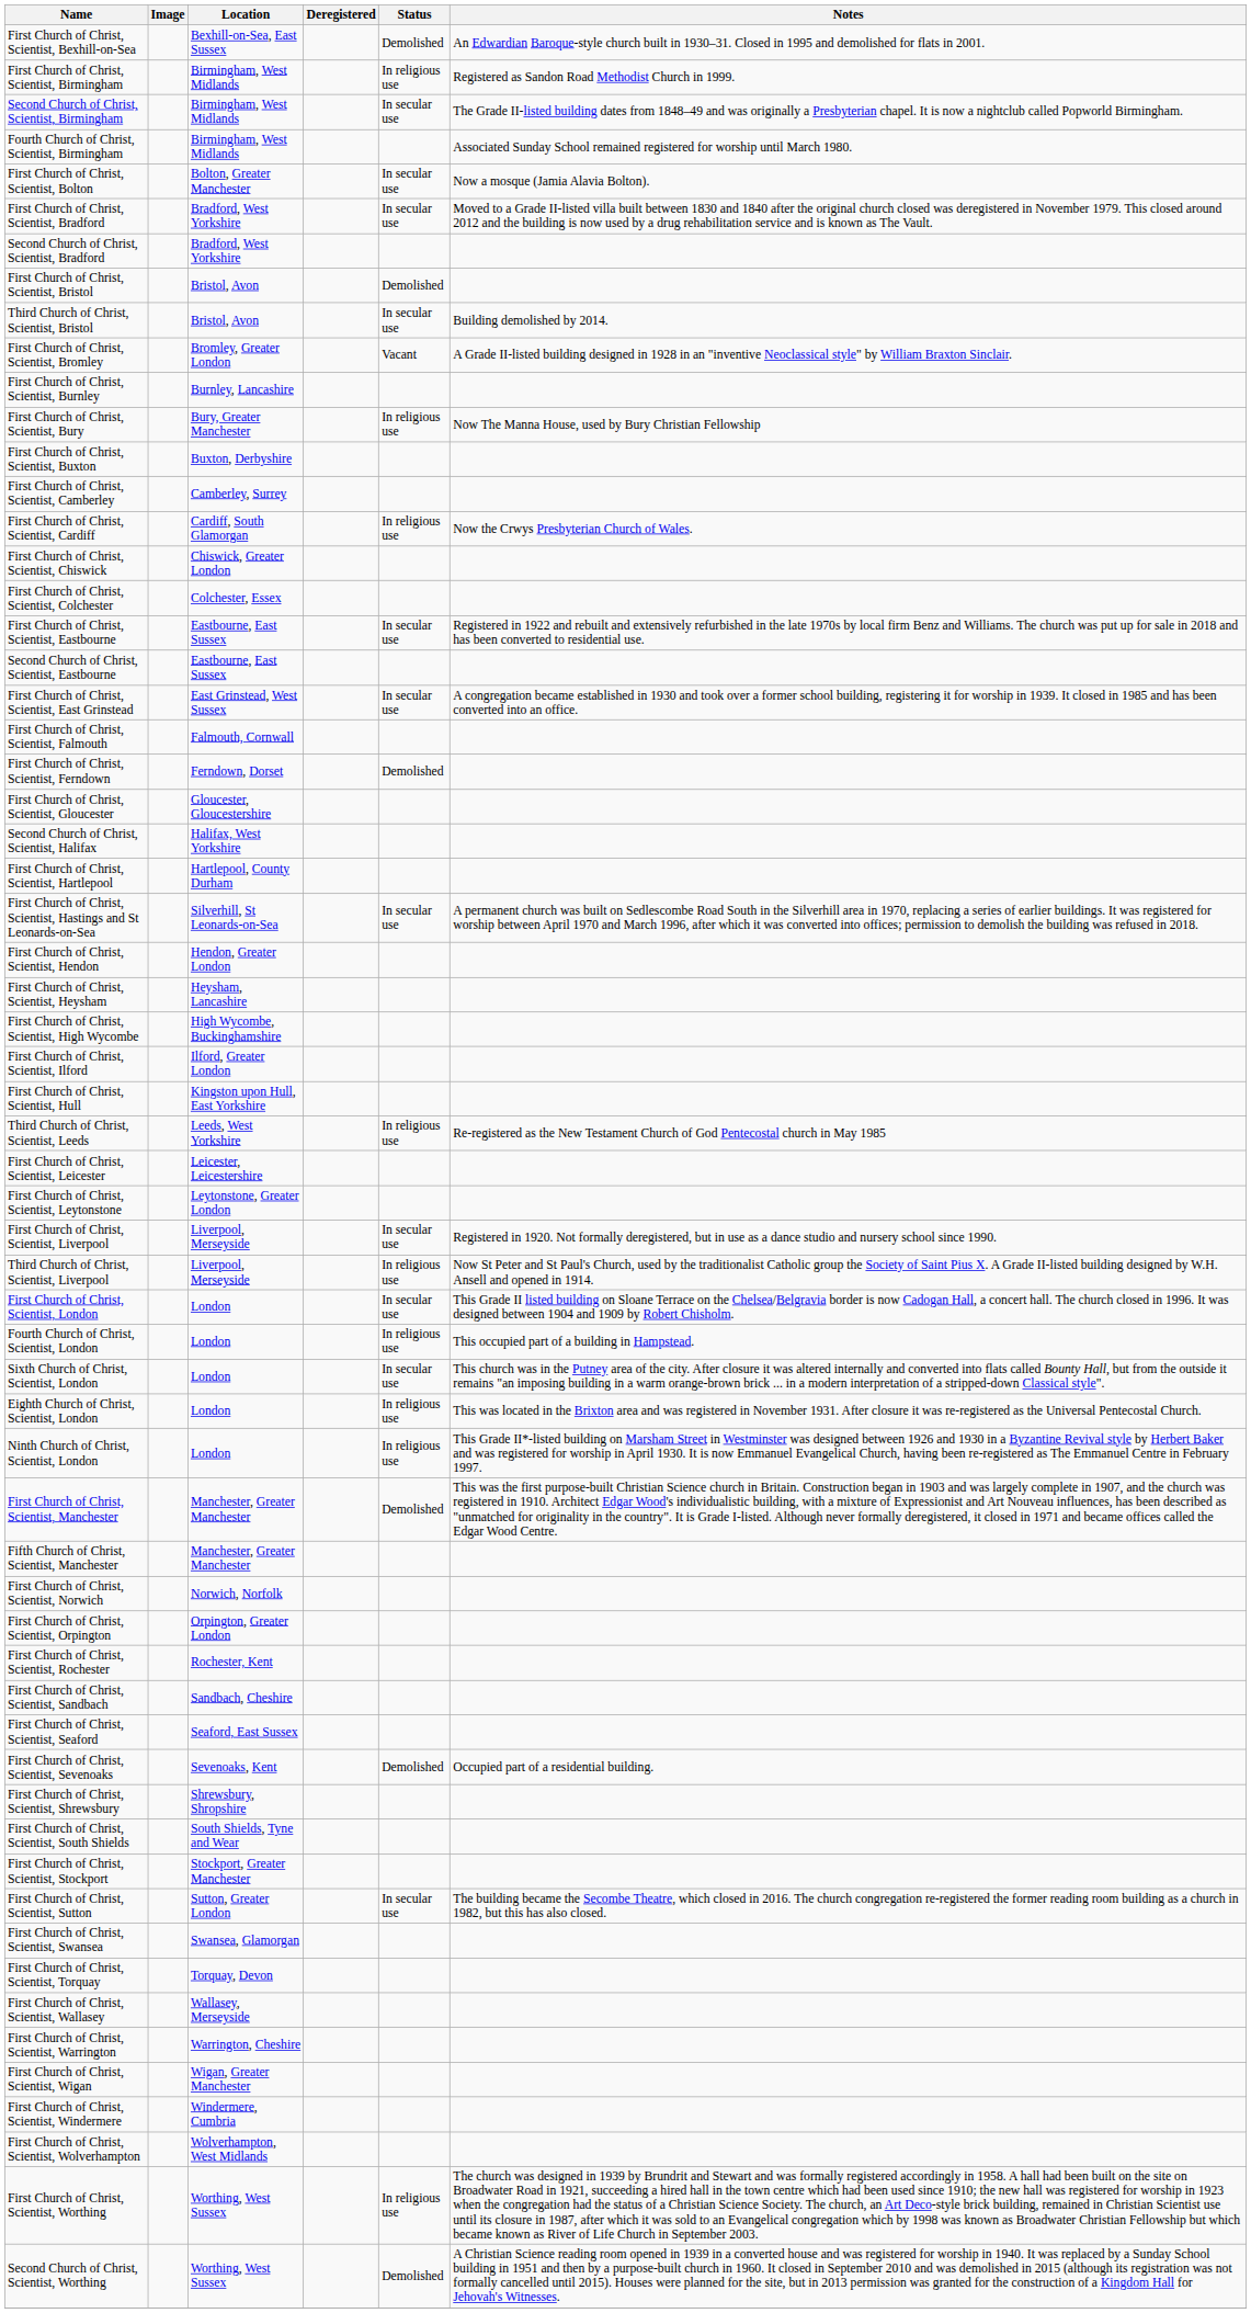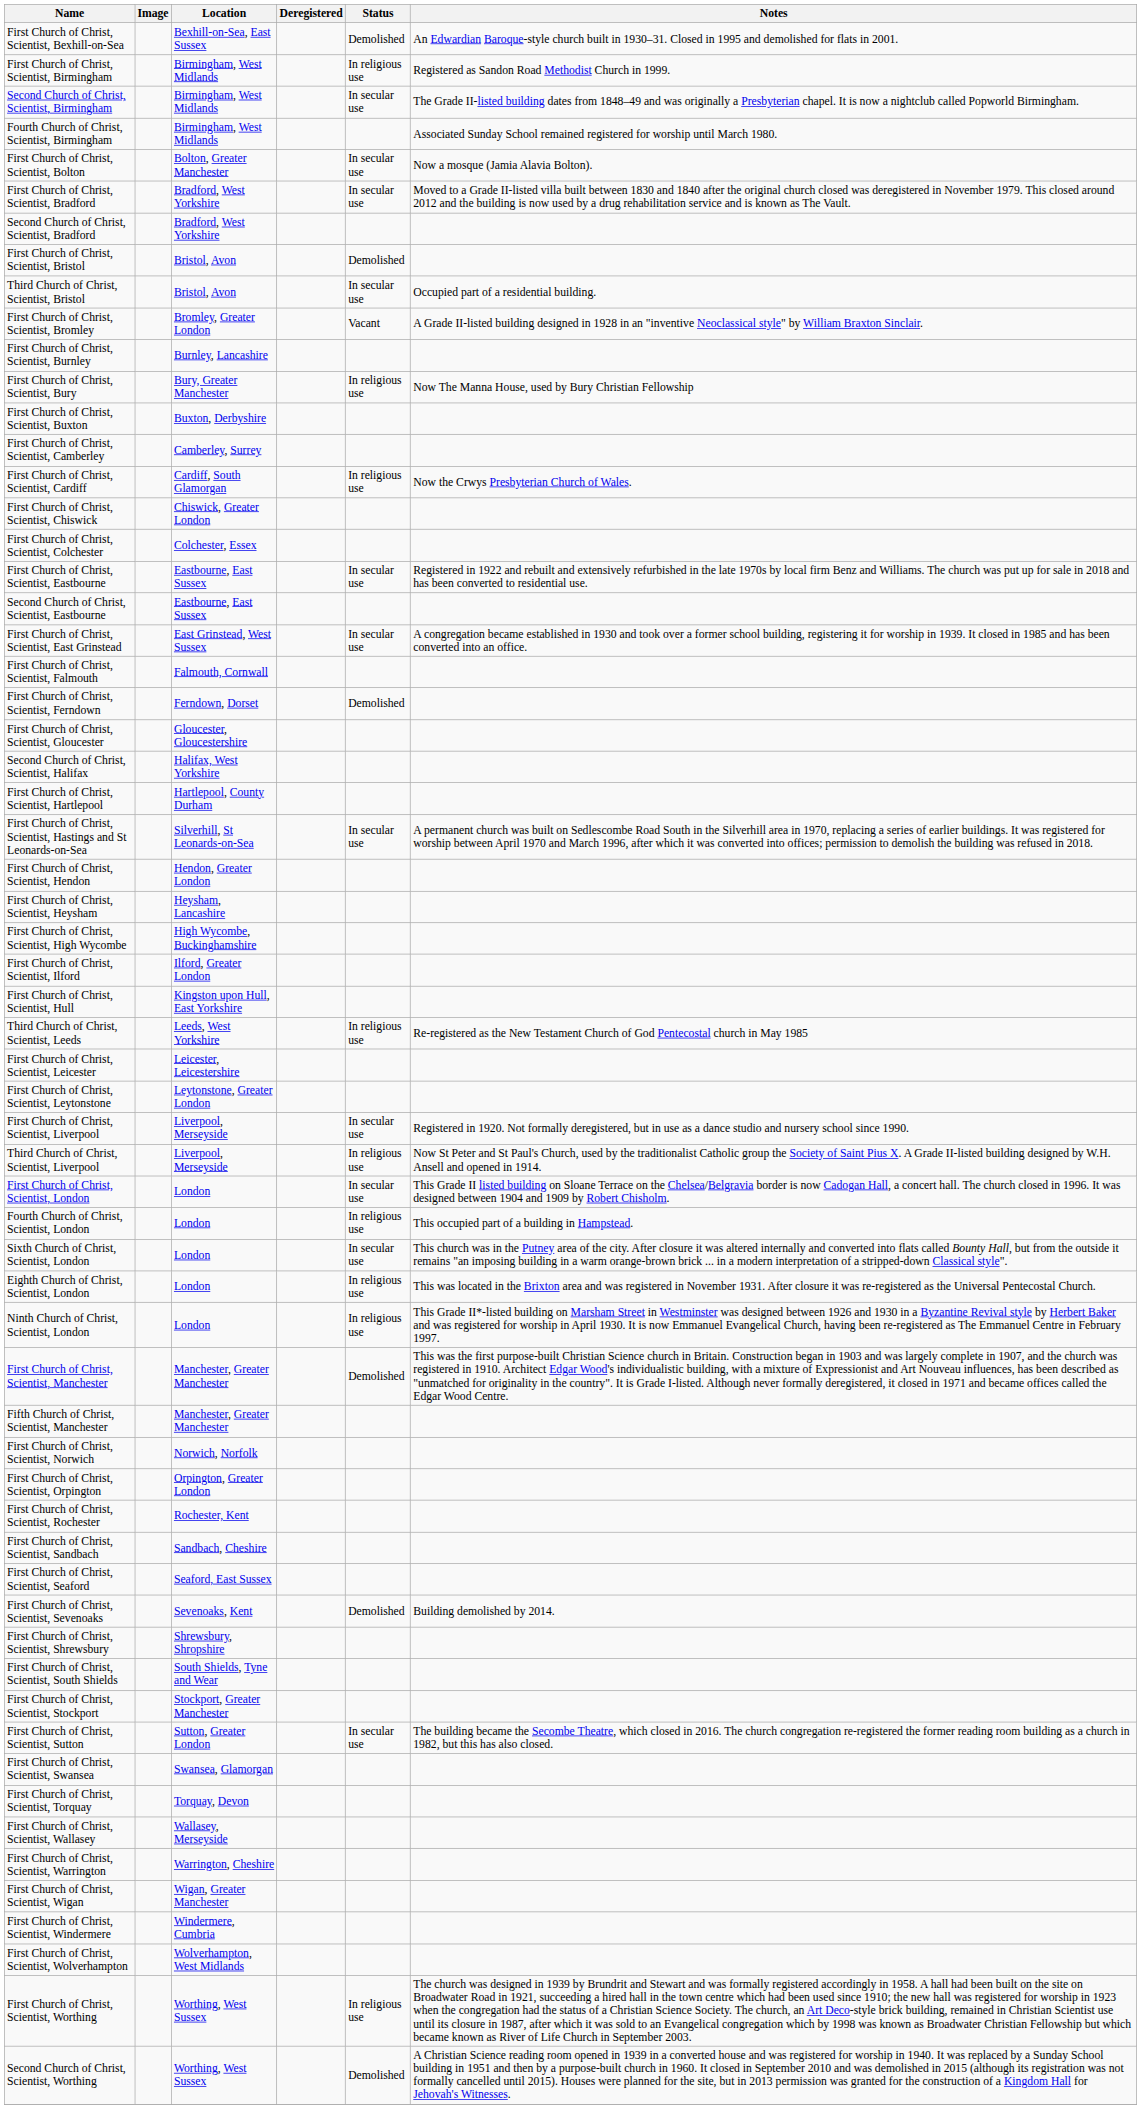Third Church of Christ, Scientist, Bristol | Notes: Building demolished by 2014. -> Occupied part of a residential building.
First Church of Christ, Scientist, Sevenoaks | Notes: Occupied part of a residential building. -> Building demolished by 2014.
